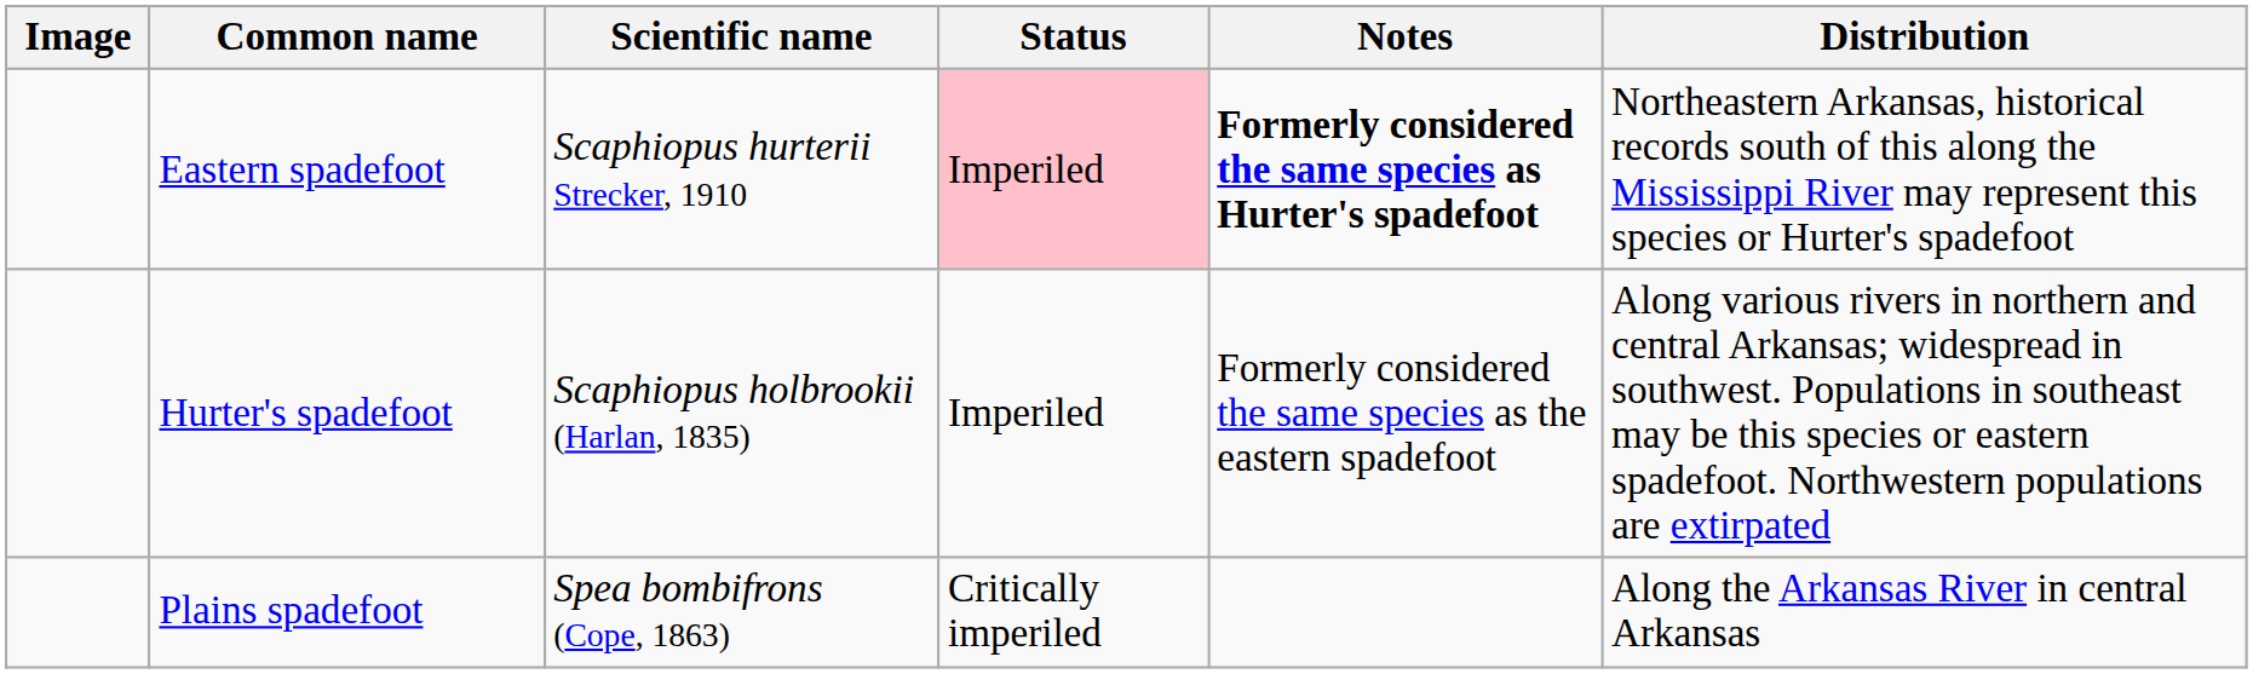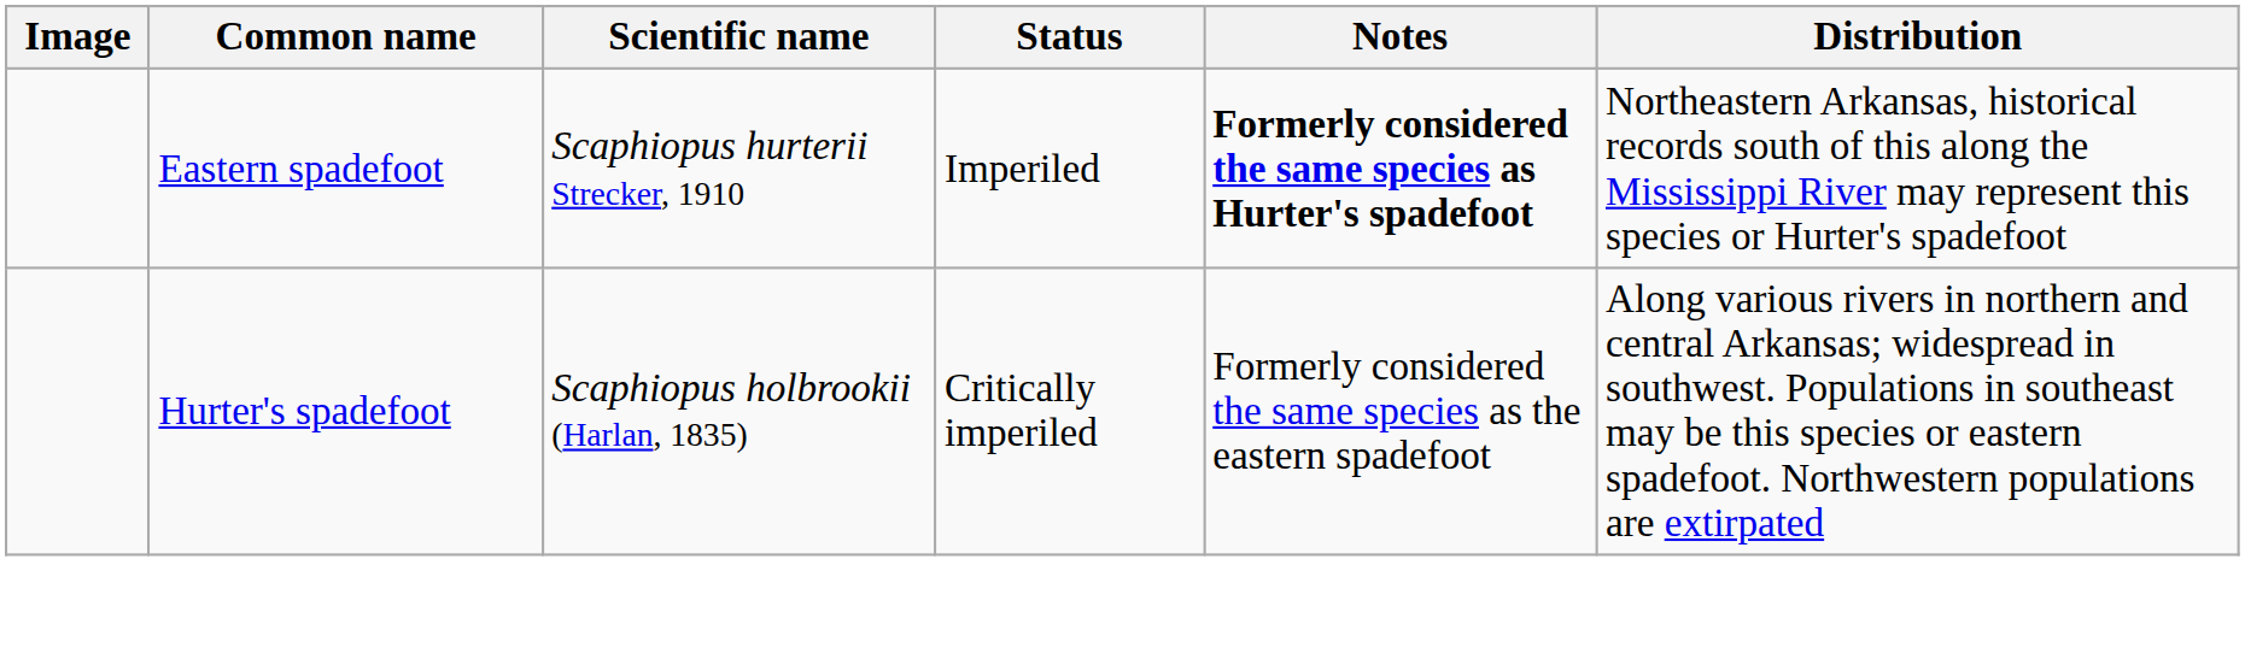Eastern spadefoot | Status: pink background -> no background
Hurter's spadefoot | Status: Imperiled -> Critically imperiled
- row: Plains spadefoot | Spea bombifrons (Cope, 1863) | Critically imperiled | Along the Arkansas River in central Arkansas
